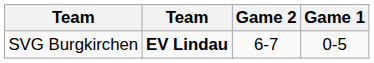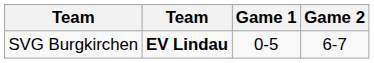columns swapped: Game 1 <-> Game 2
